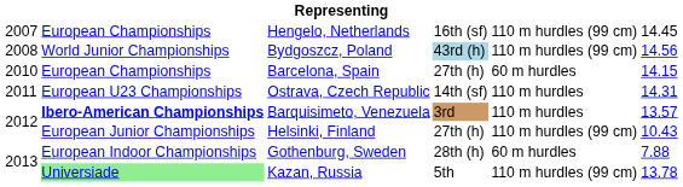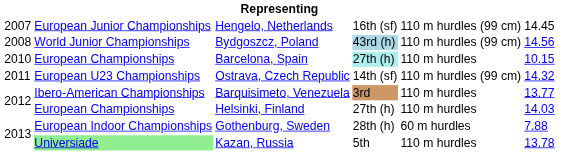Hengelo, Netherlands | column 2: European Championships -> European Junior Championships
Barcelona, Spain | column 4: no background -> paleturquoise background
Barcelona, Spain | column 5: 60 m hurdles -> 110 m hurdles
Barcelona, Spain | column 6: 14.15 -> 10.15
Ostrava, Czech Republic | column 5: 110 m hurdles -> 110 m hurdles (99 cm)
Ostrava, Czech Republic | column 6: 14.31 -> 14.32
Barquisimeto, Venezuela | column 2: bold -> normal
Barquisimeto, Venezuela | column 6: 13.57 -> 13.77
Helsinki, Finland | column 2: European Junior Championships -> European Championships
Helsinki, Finland | column 5: 110 m hurdles (99 cm) -> 110 m hurdles
Helsinki, Finland | column 6: 10.43 -> 14.03
Kazan, Russia | column 5: 110 m hurdles (99 cm) -> 110 m hurdles
